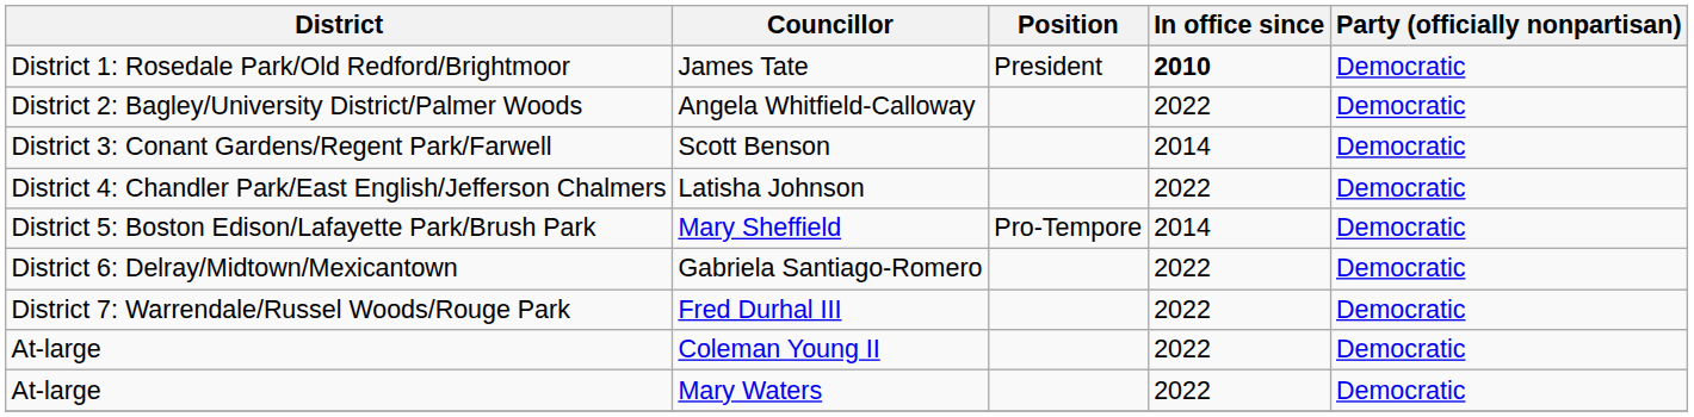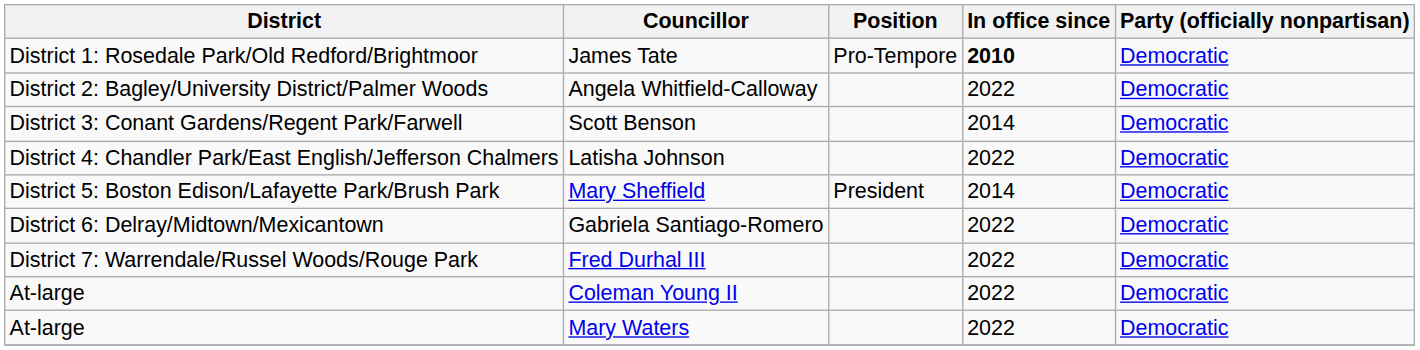James Tate | Position: President -> Pro-Tempore
Mary Sheffield | Position: Pro-Tempore -> President
